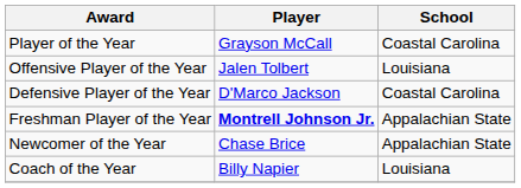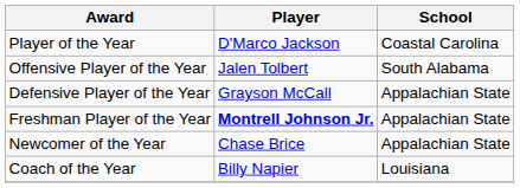Player of the Year | Player: Grayson McCall -> D'Marco Jackson
Offensive Player of the Year | School: Louisiana -> South Alabama
Defensive Player of the Year | Player: D'Marco Jackson -> Grayson McCall
Defensive Player of the Year | School: Coastal Carolina -> Appalachian State
